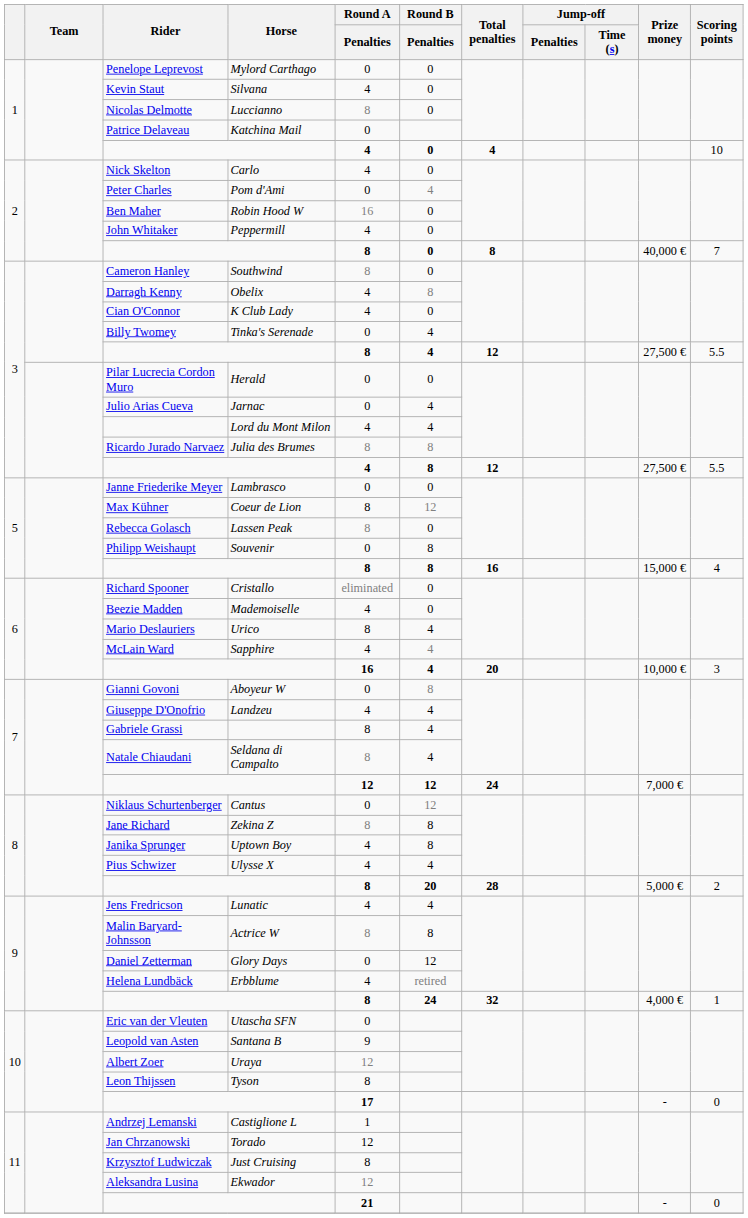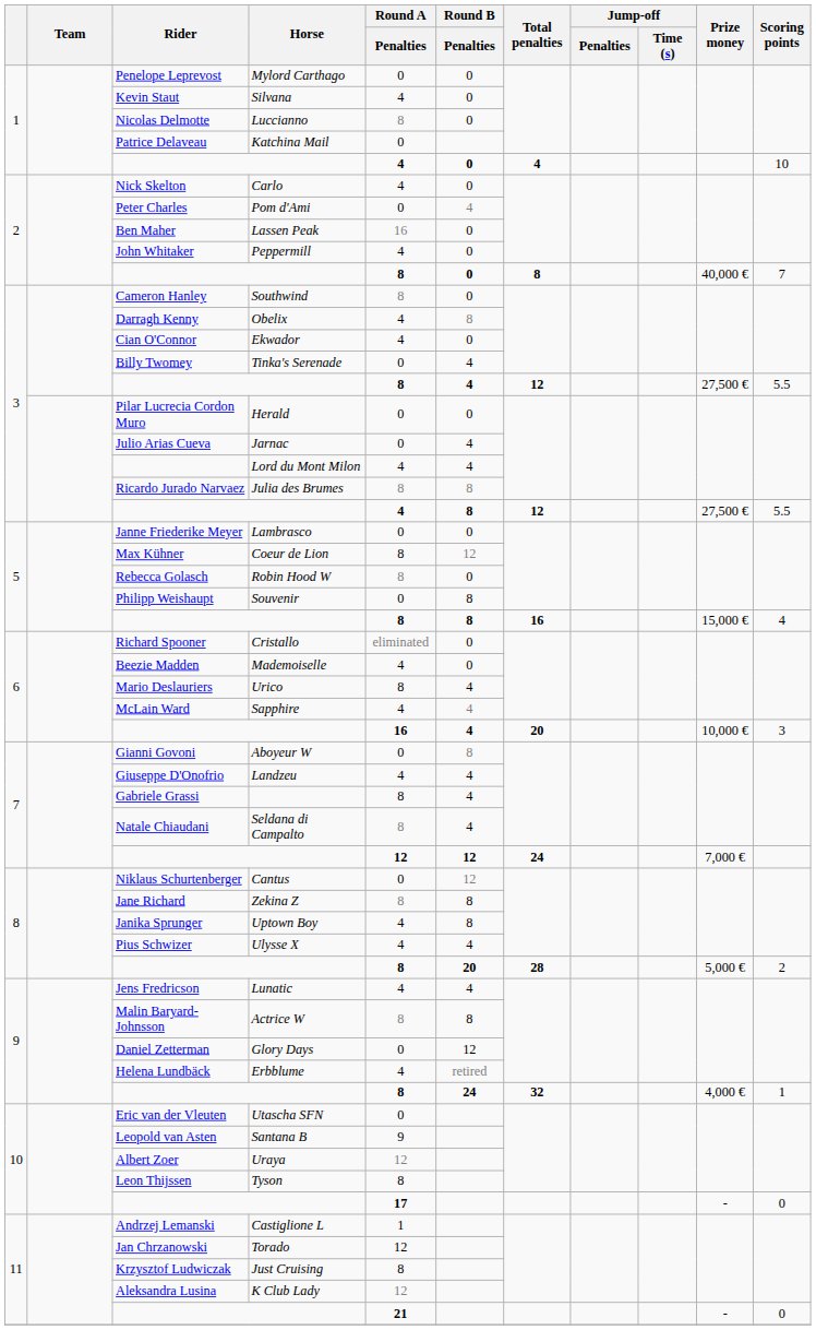Ben Maher | Horse: Robin Hood W -> Lassen Peak
Cian O'Connor | Horse: K Club Lady -> Ekwador
Rebecca Golasch | Horse: Lassen Peak -> Robin Hood W
Aleksandra Lusina | Horse: Ekwador -> K Club Lady
